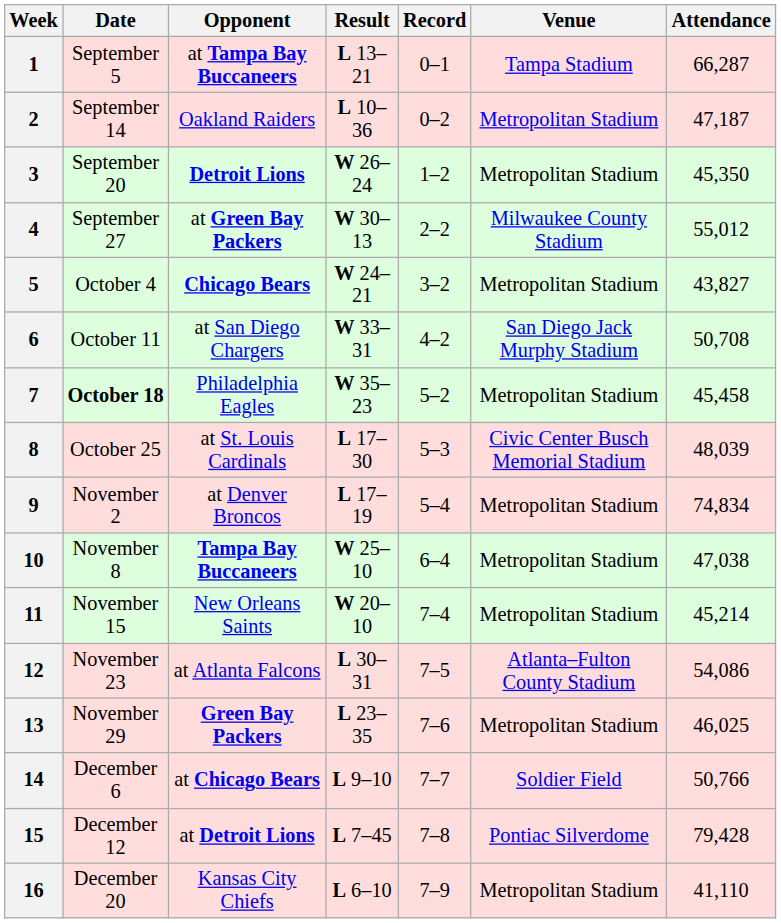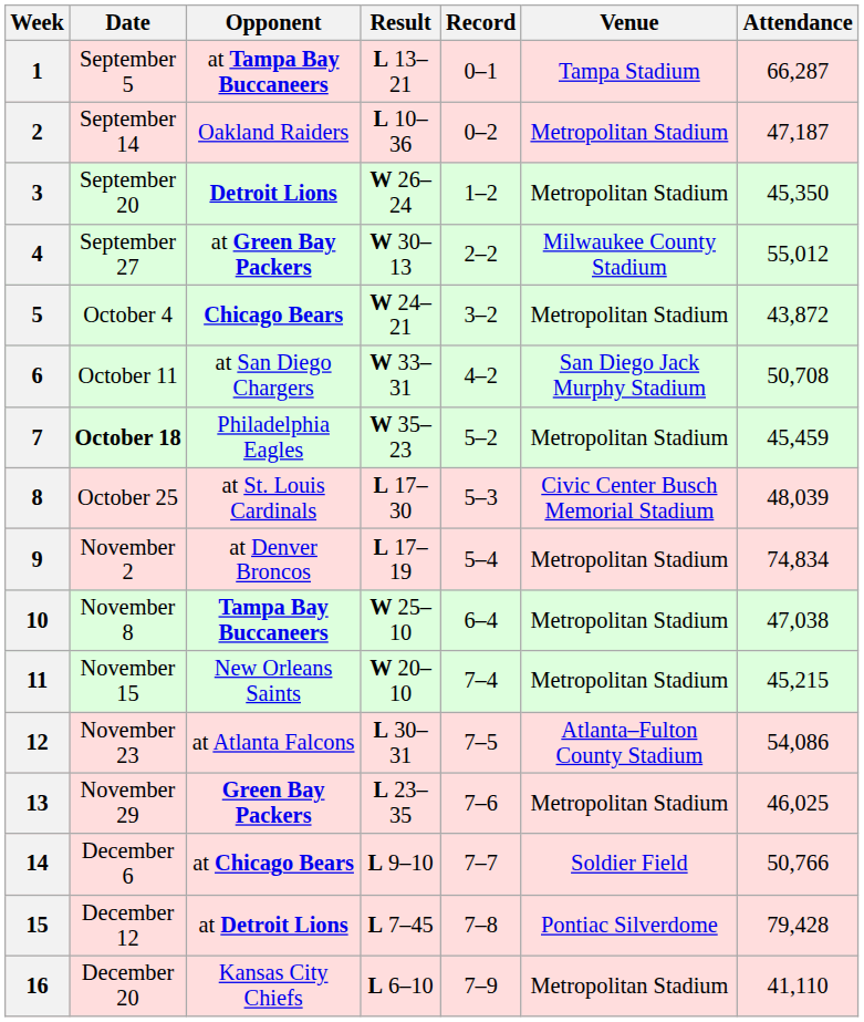5 | Attendance: 43,827 -> 43,872
7 | Attendance: 45,458 -> 45,459
11 | Attendance: 45,214 -> 45,215
